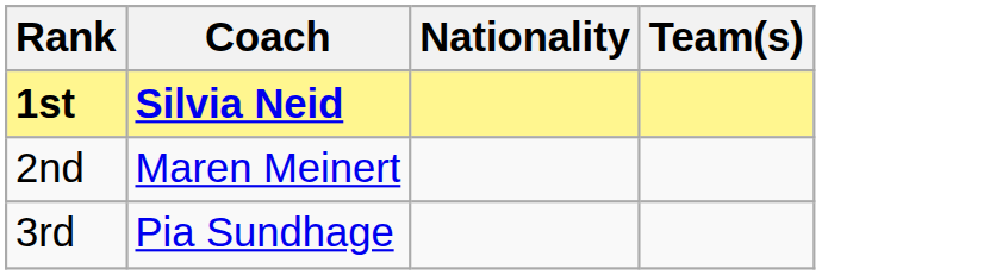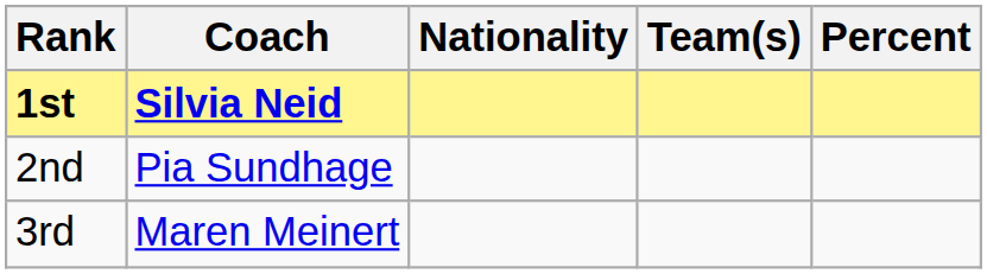+ column: Percent
2nd | Coach: Maren Meinert -> Pia Sundhage
3rd | Coach: Pia Sundhage -> Maren Meinert
